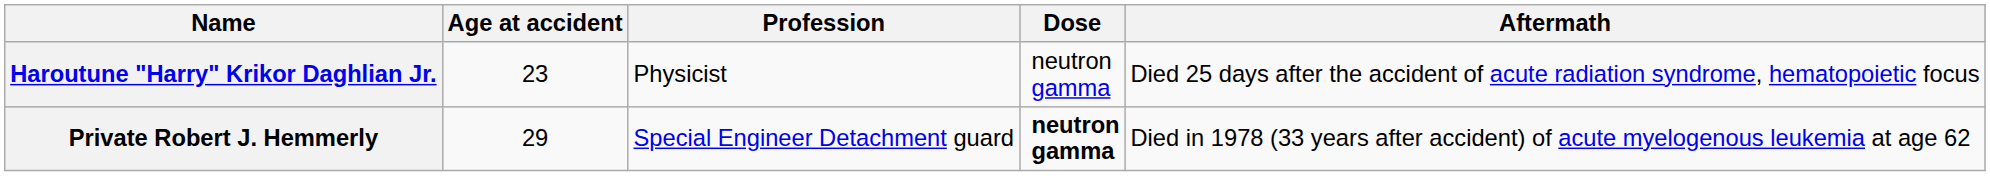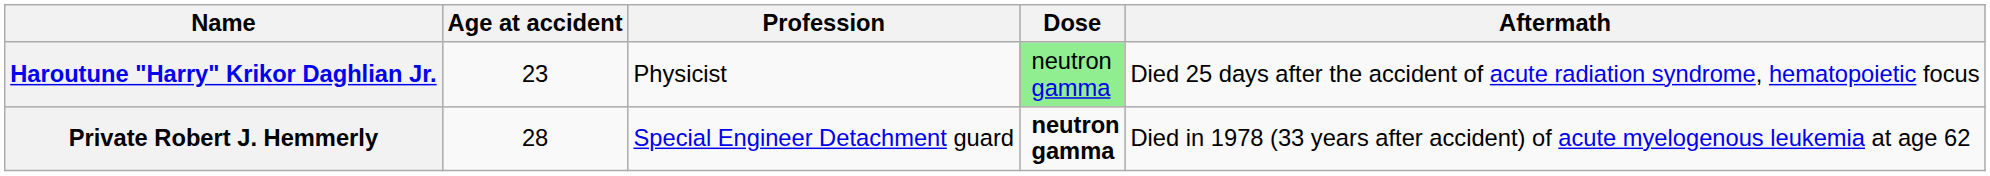Haroutune "Harry" Krikor Daghlian Jr. | Dose: no background -> lightgreen background
Private Robert J. Hemmerly | Age at accident: 29 -> 28
